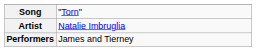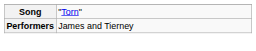- row: Artist | Natalie Imbruglia
